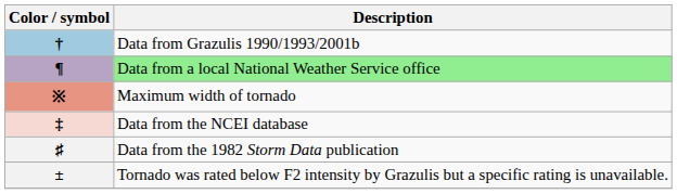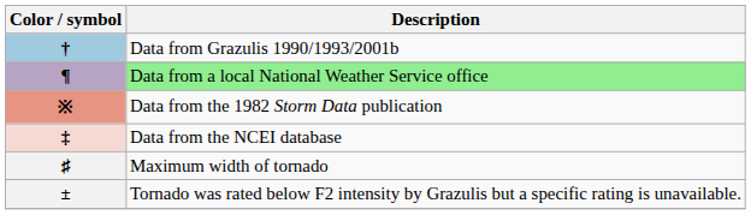※ | Description: Maximum width of tornado -> Data from the 1982 Storm Data publication
♯ | Description: Data from the 1982 Storm Data publication -> Maximum width of tornado
